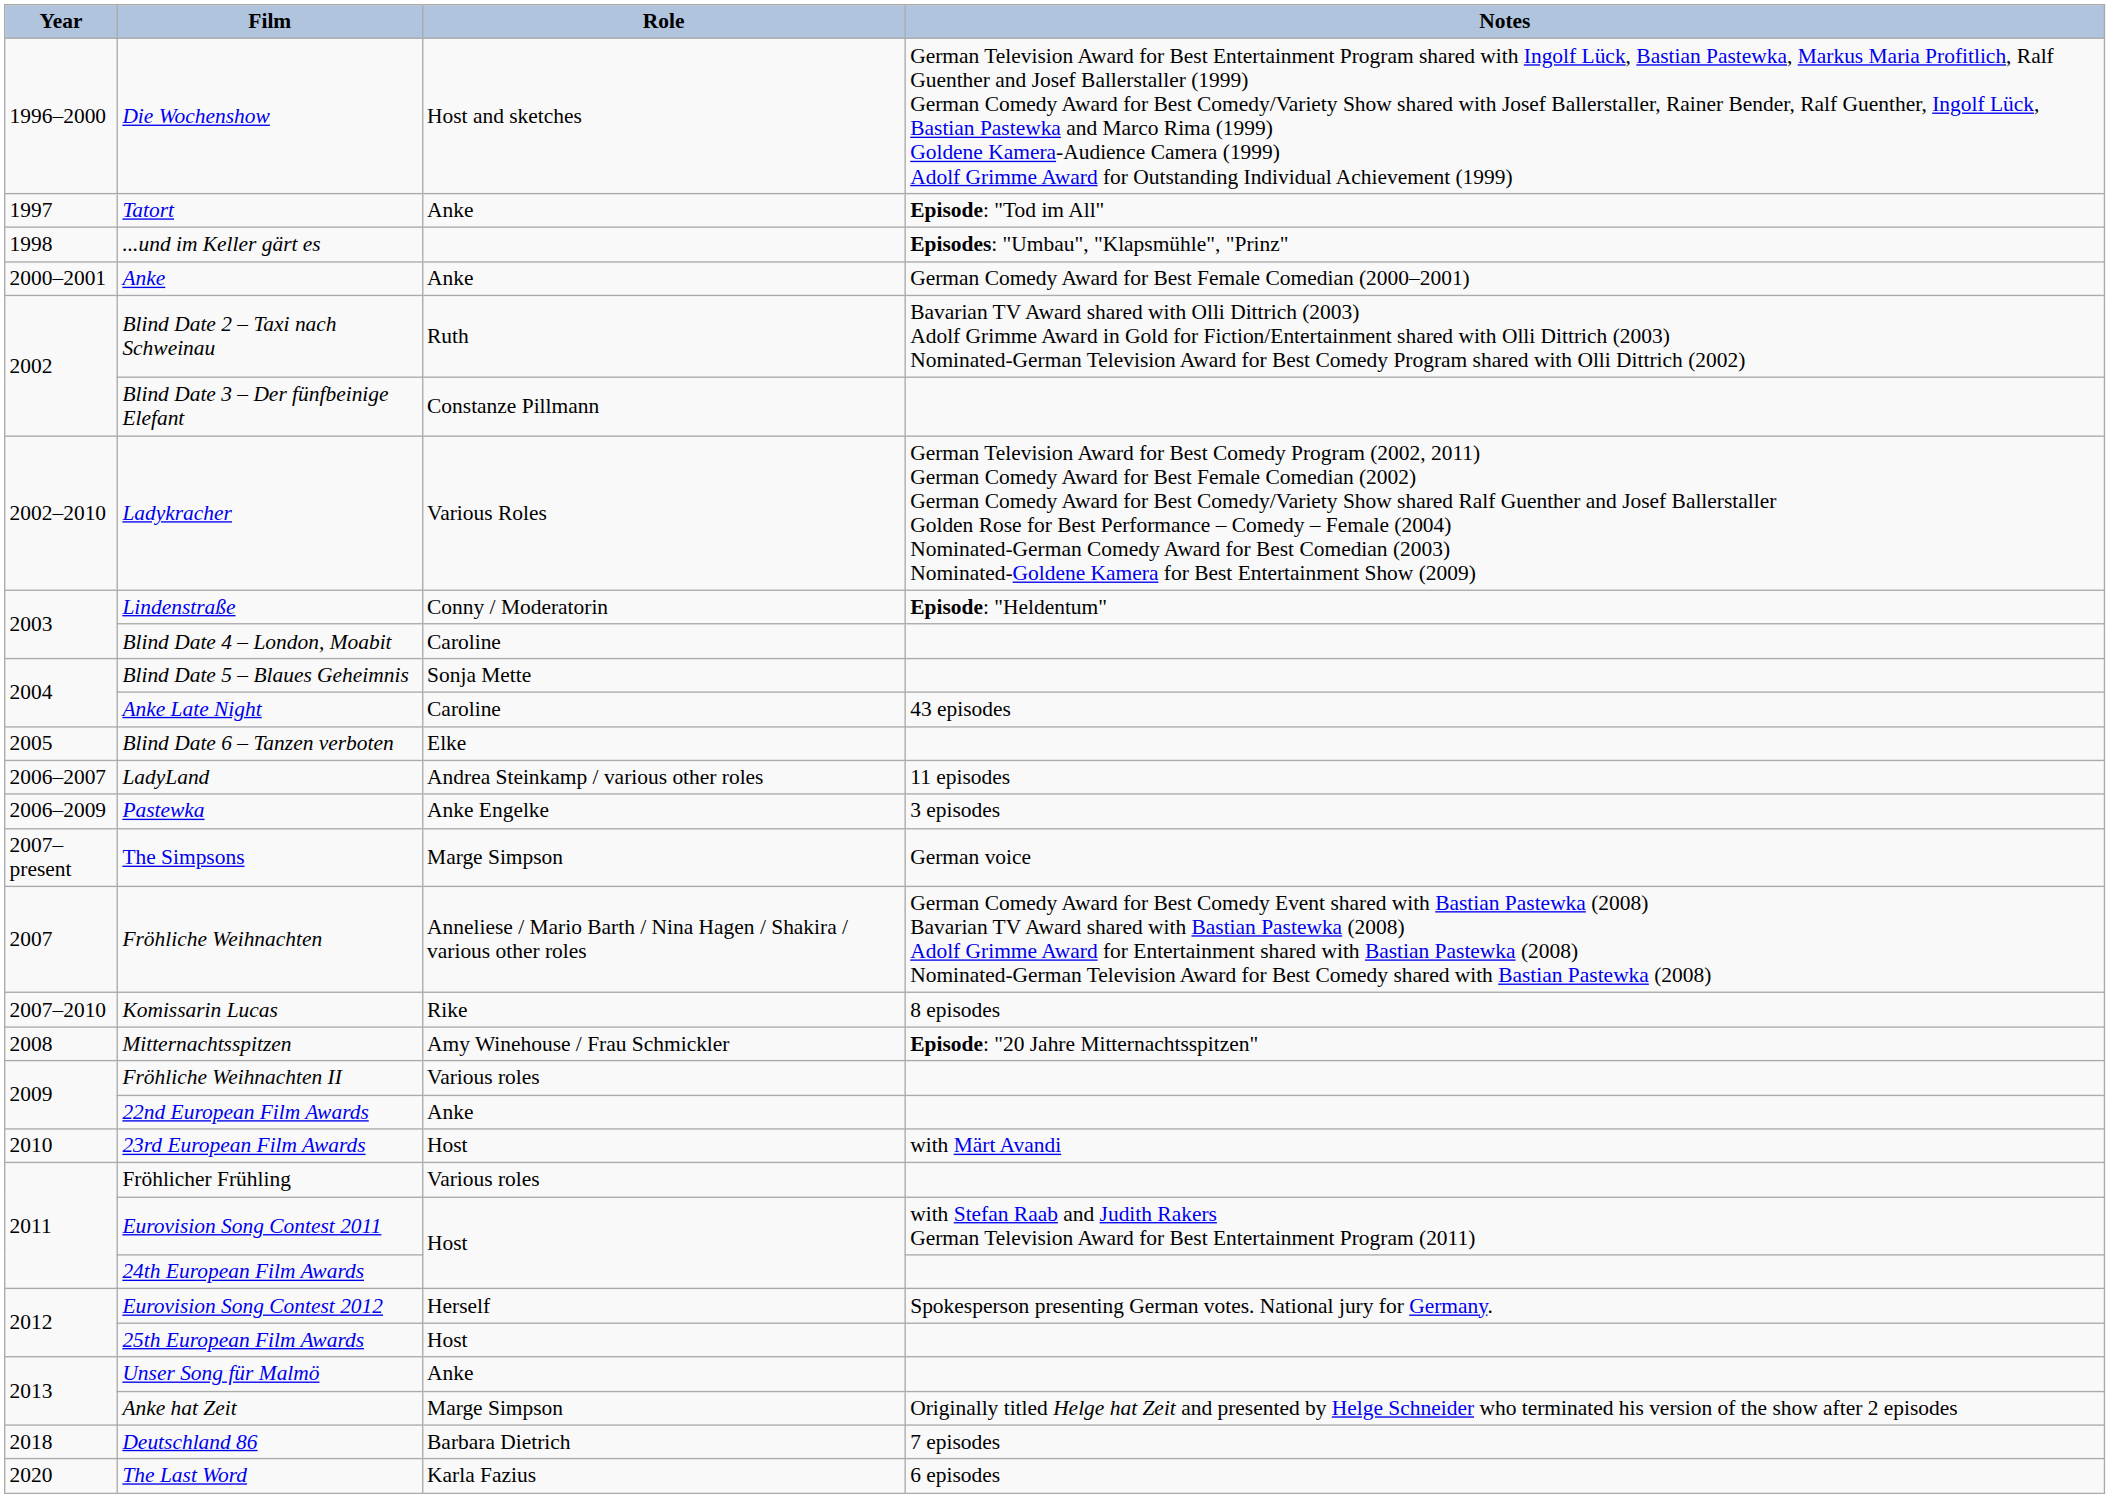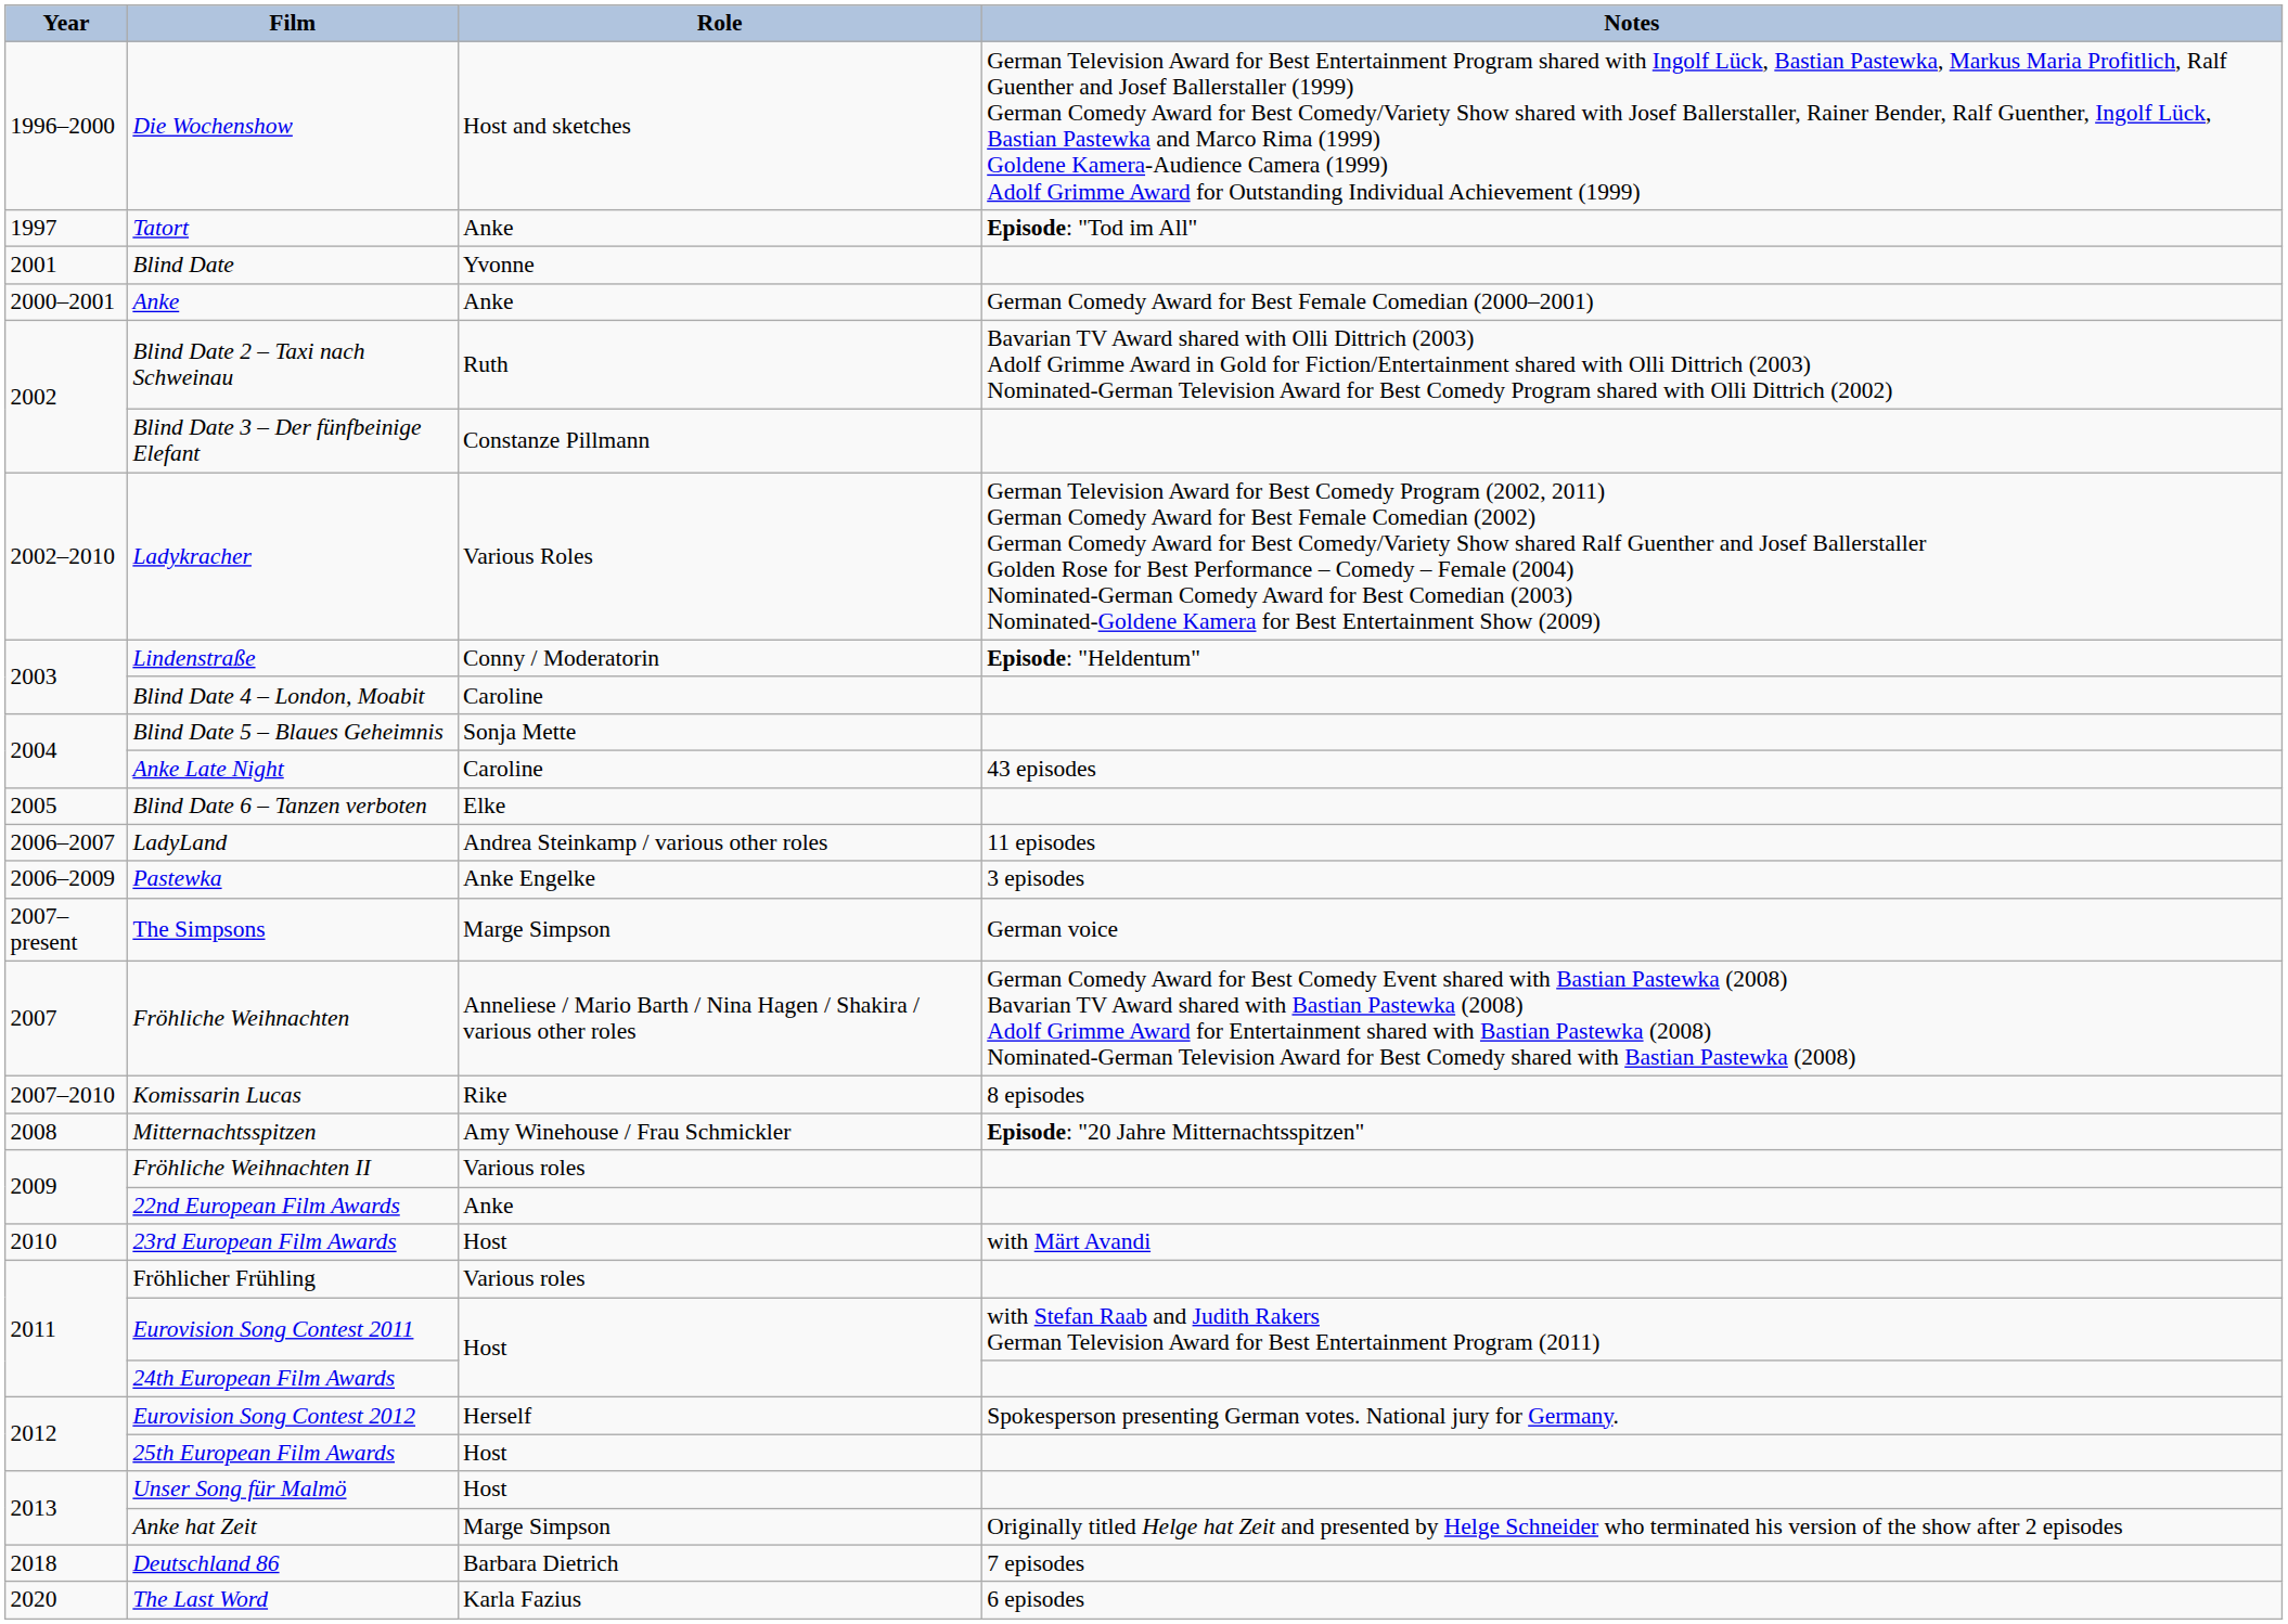- row: 1998 | ...und im Keller gärt es | Episodes: "Umbau", "Klapsmühle", "Prinz"
+ row: 2001 | Blind Date | Yvonne
Unser Song für Malmö | Role: Anke -> Host
